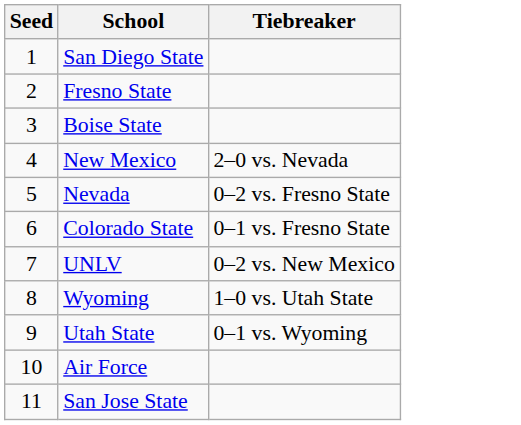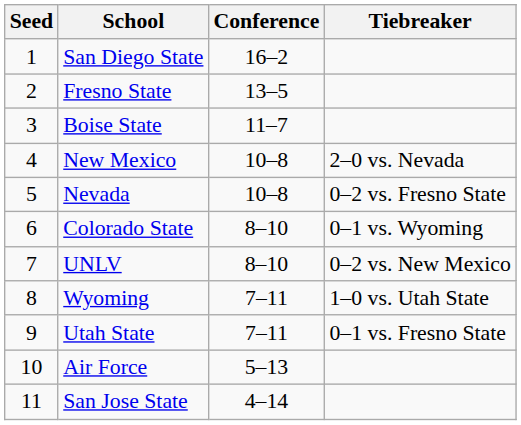+ column: Conference | 16–2 | 13–5 | 11–7 | 10–8 | 10–8 | 8–10 | 8–10 | 7–11 | 7–11 | 5–13 | 4–14
Colorado State | Tiebreaker: 0–1 vs. Fresno State -> 0–1 vs. Wyoming
Utah State | Tiebreaker: 0–1 vs. Wyoming -> 0–1 vs. Fresno State
